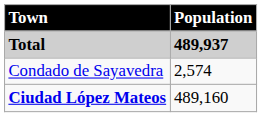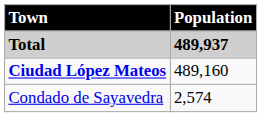rows swapped: Ciudad López Mateos <-> Condado de Sayavedra
